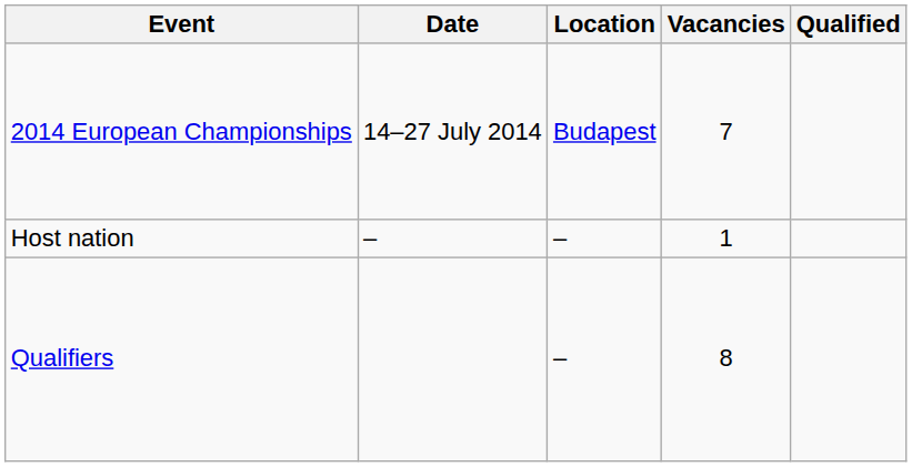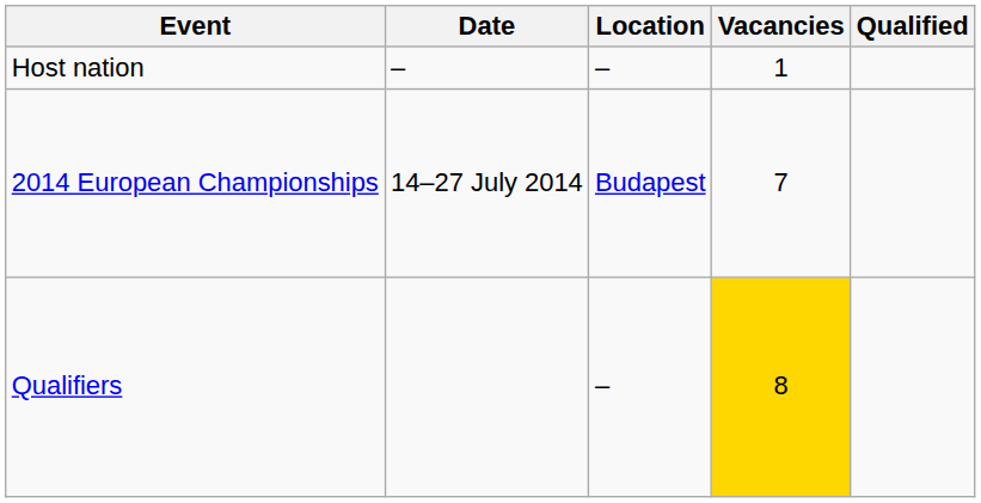rows swapped: Host nation <-> 2014 European Championships
Qualifiers | Vacancies: no background -> gold background
